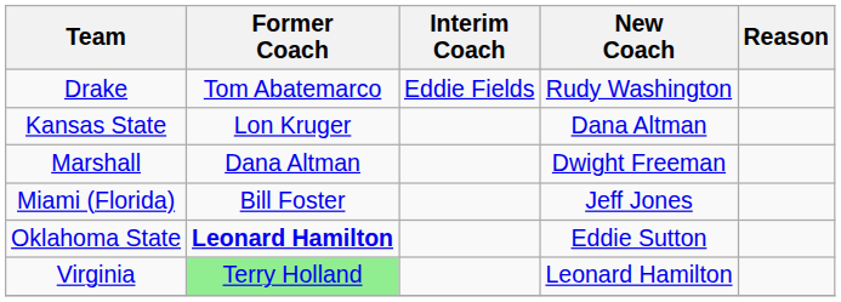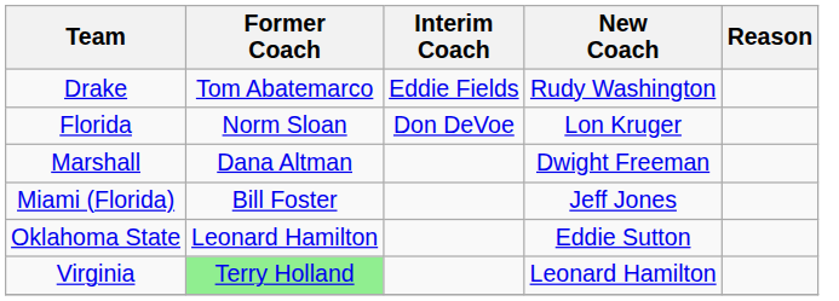+ row: Florida | Norm Sloan | Don DeVoe | Lon Kruger
- row: Kansas State | Lon Kruger | Dana Altman
Oklahoma State | Former Coach: bold -> normal
